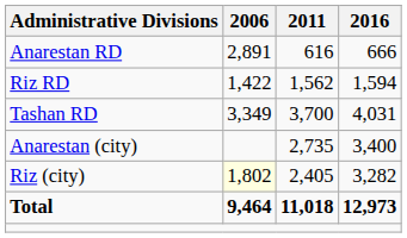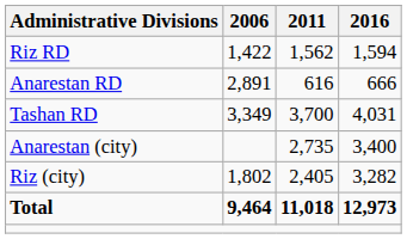rows swapped: Anarestan RD <-> Riz RD
Riz (city) | 2006: lightyellow background -> no background
